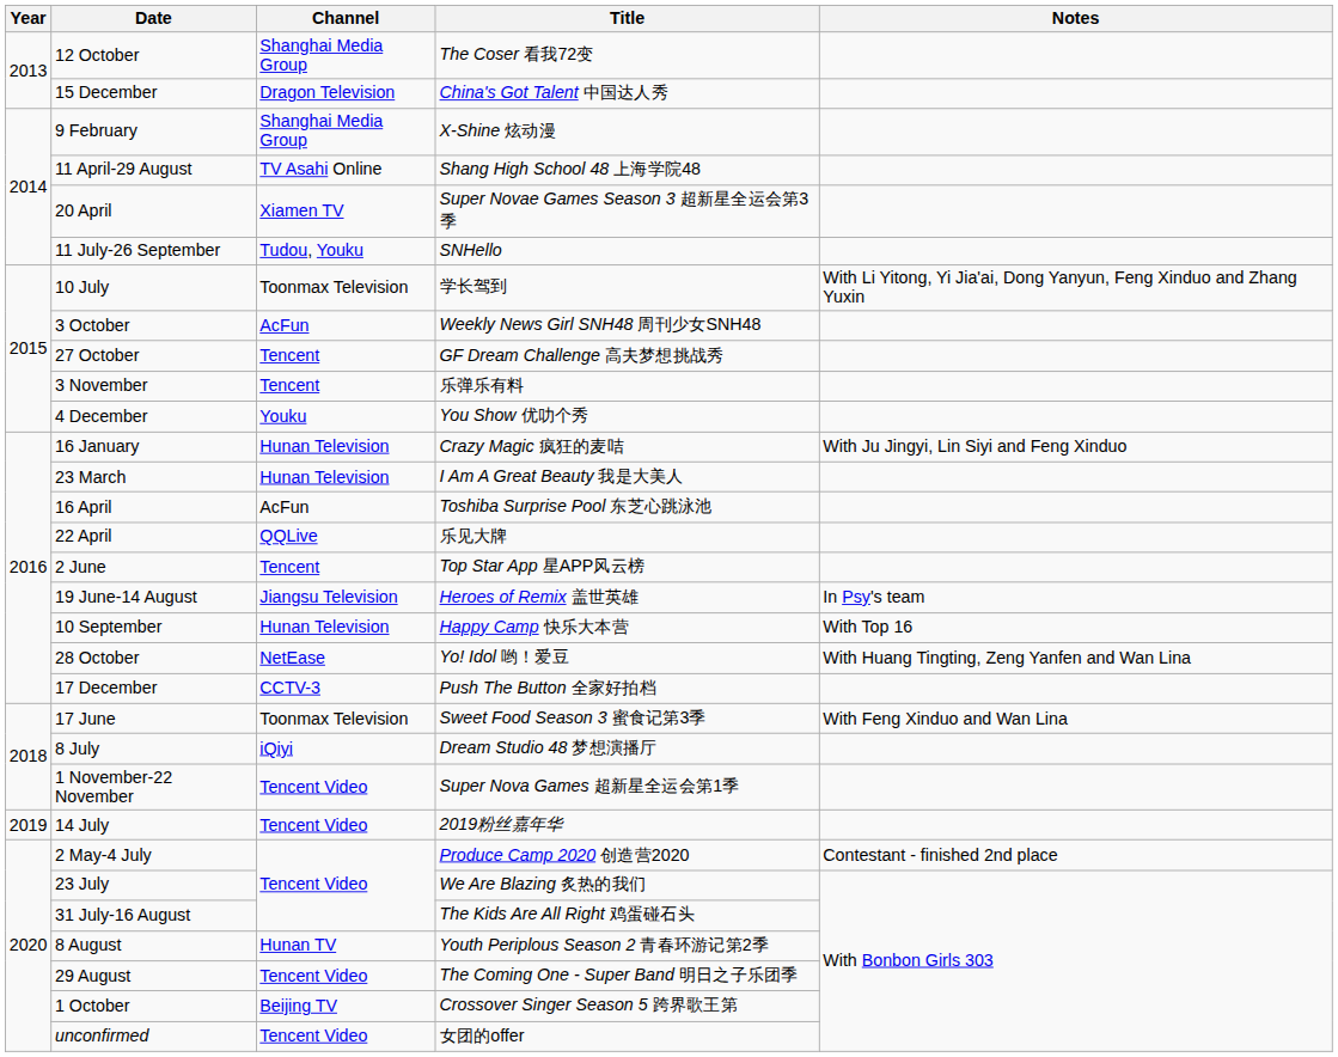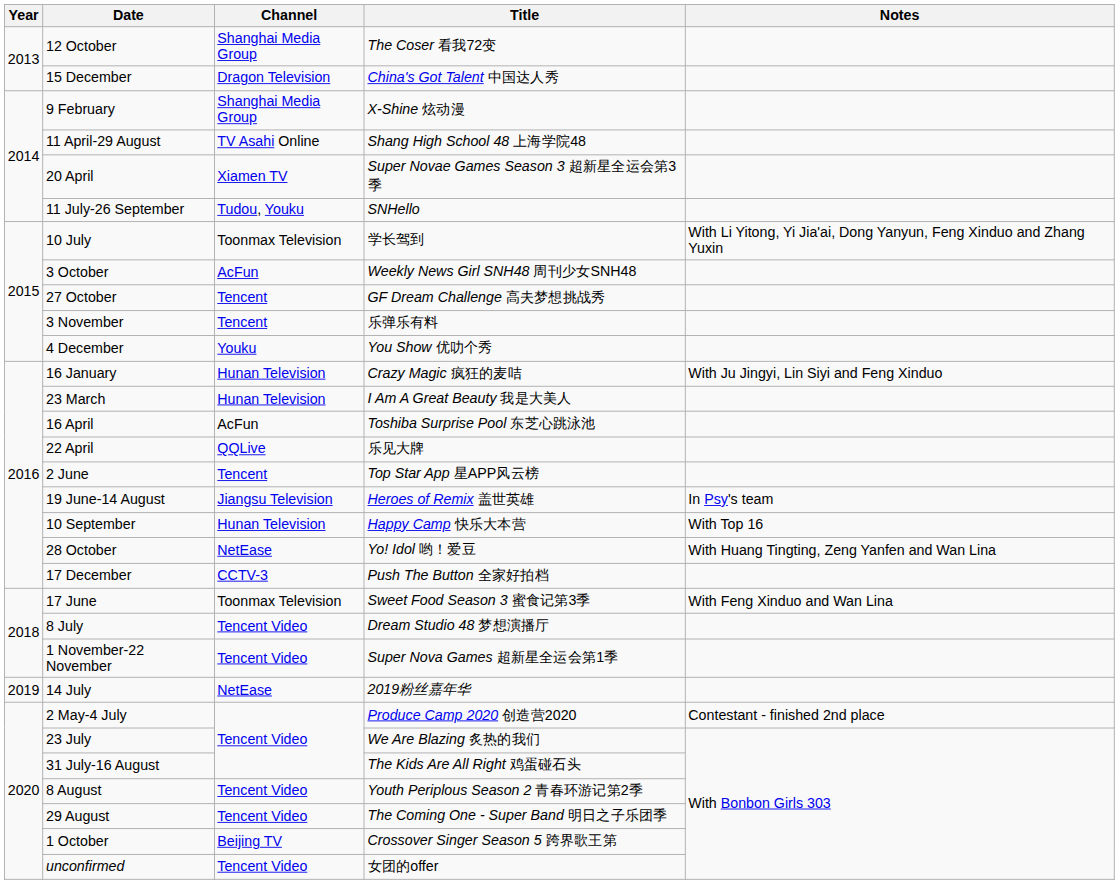8 July | Channel: iQiyi -> Tencent Video
14 July | Channel: Tencent Video -> NetEase
8 August | Channel: Hunan TV -> Tencent Video
